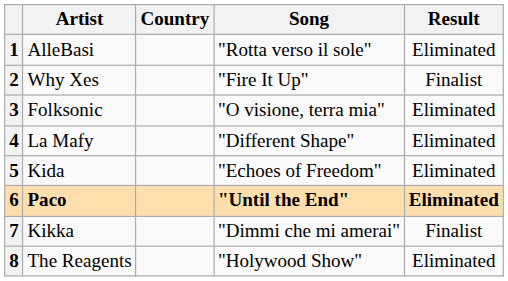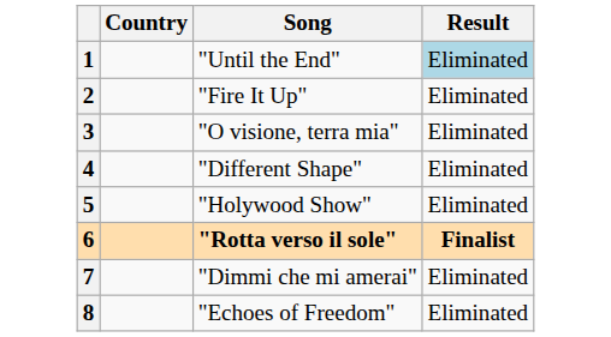- column: Artist | AlleBasi | Why Xes | Folksonic | La Mafy | Kida | Paco | Kikka | The Reagents
1 | Song: "Rotta verso il sole" -> "Until the End"
1 | Result: no background -> lightblue background
2 | Result: Finalist -> Eliminated
5 | Song: "Echoes of Freedom" -> "Holywood Show"
6 | Song: "Until the End" -> "Rotta verso il sole"
6 | Result: Eliminated -> Finalist
7 | Result: Finalist -> Eliminated
8 | Song: "Holywood Show" -> "Echoes of Freedom"
